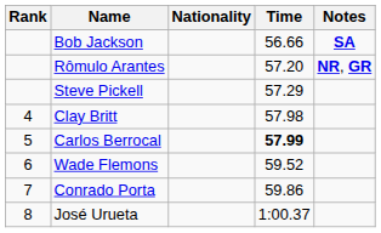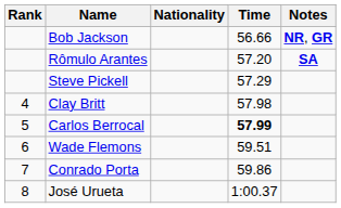Bob Jackson | Notes: SA -> NR, GR
Rômulo Arantes | Notes: NR, GR -> SA
Wade Flemons | Time: 59.52 -> 59.51
